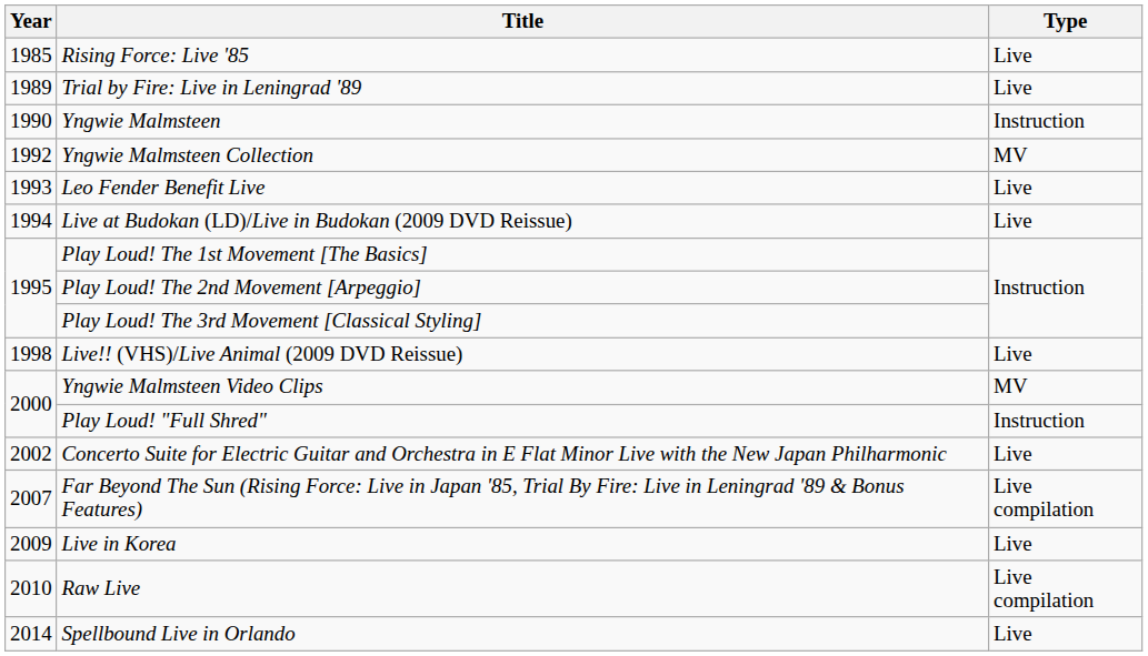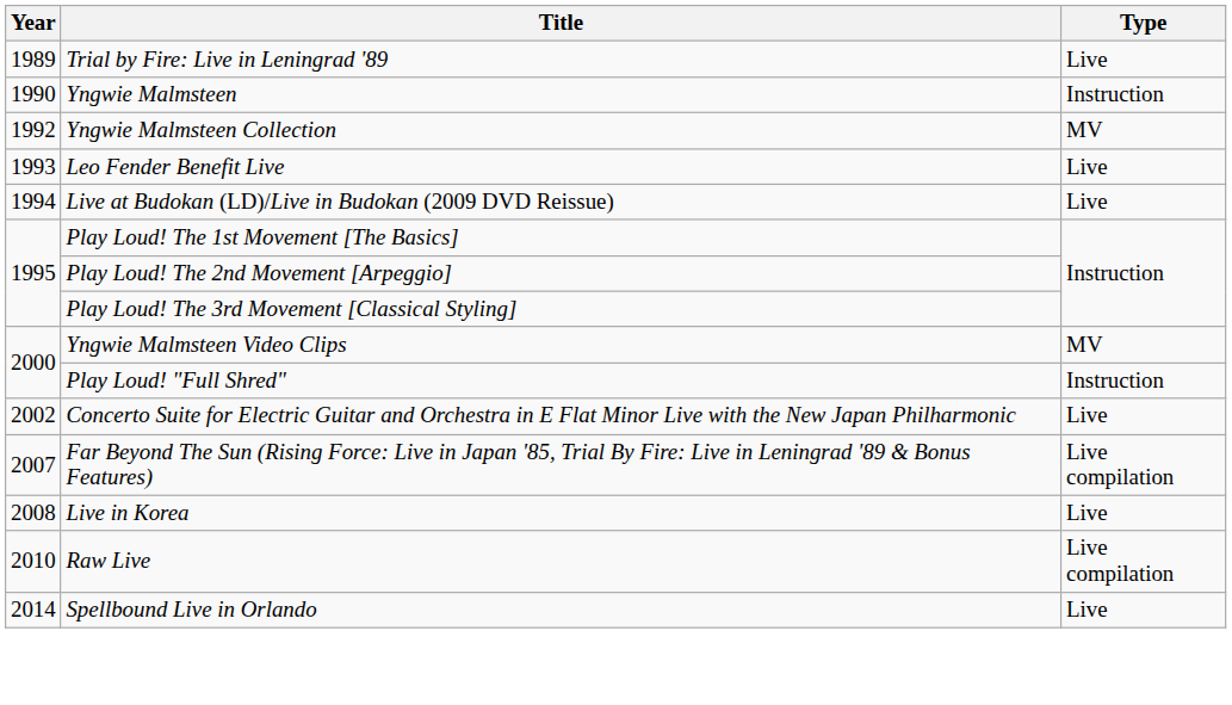- row: 1985 | Rising Force: Live '85 | Live
- row: 1998 | Live!! (VHS)/Live Animal (2009 DVD Reissue) | Live
Live in Korea | Year: 2009 -> 2008
